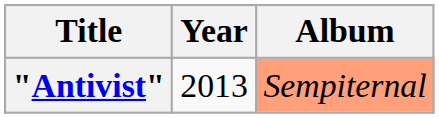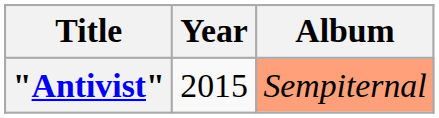"Antivist" | Year: 2013 -> 2015
